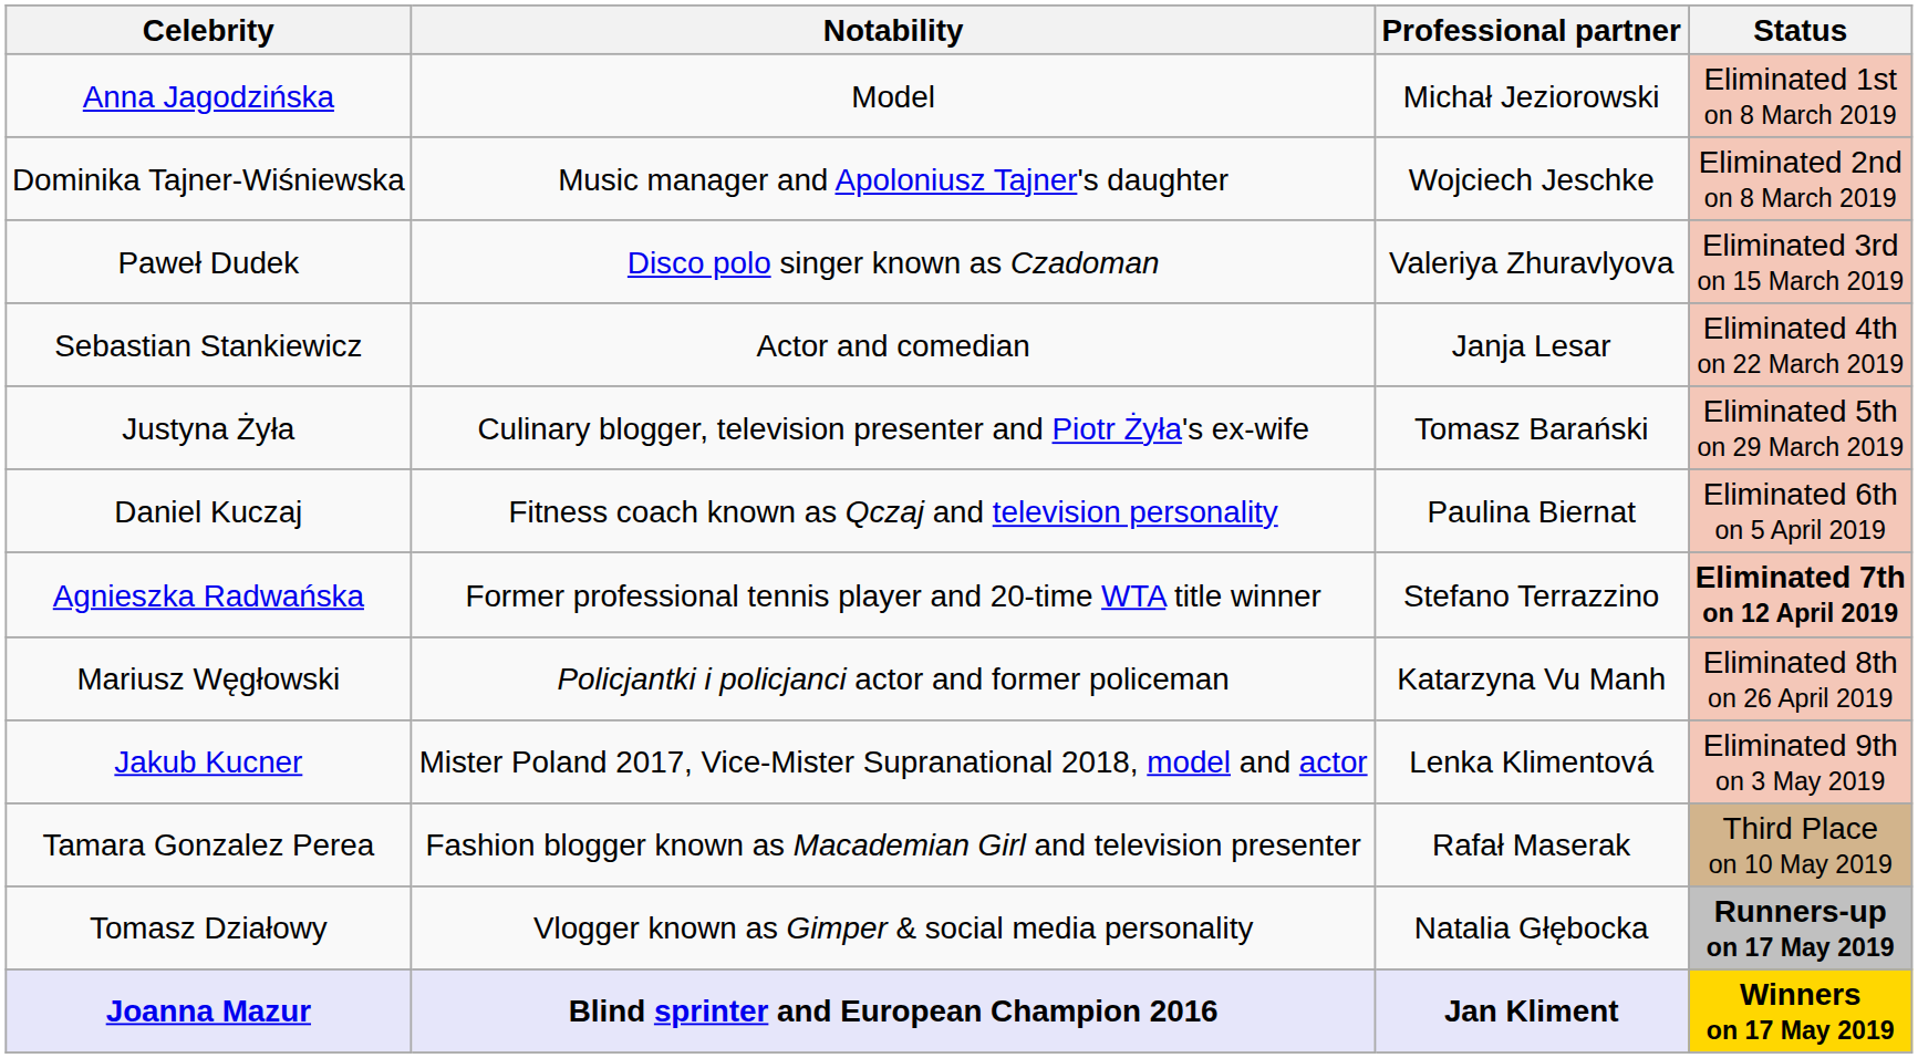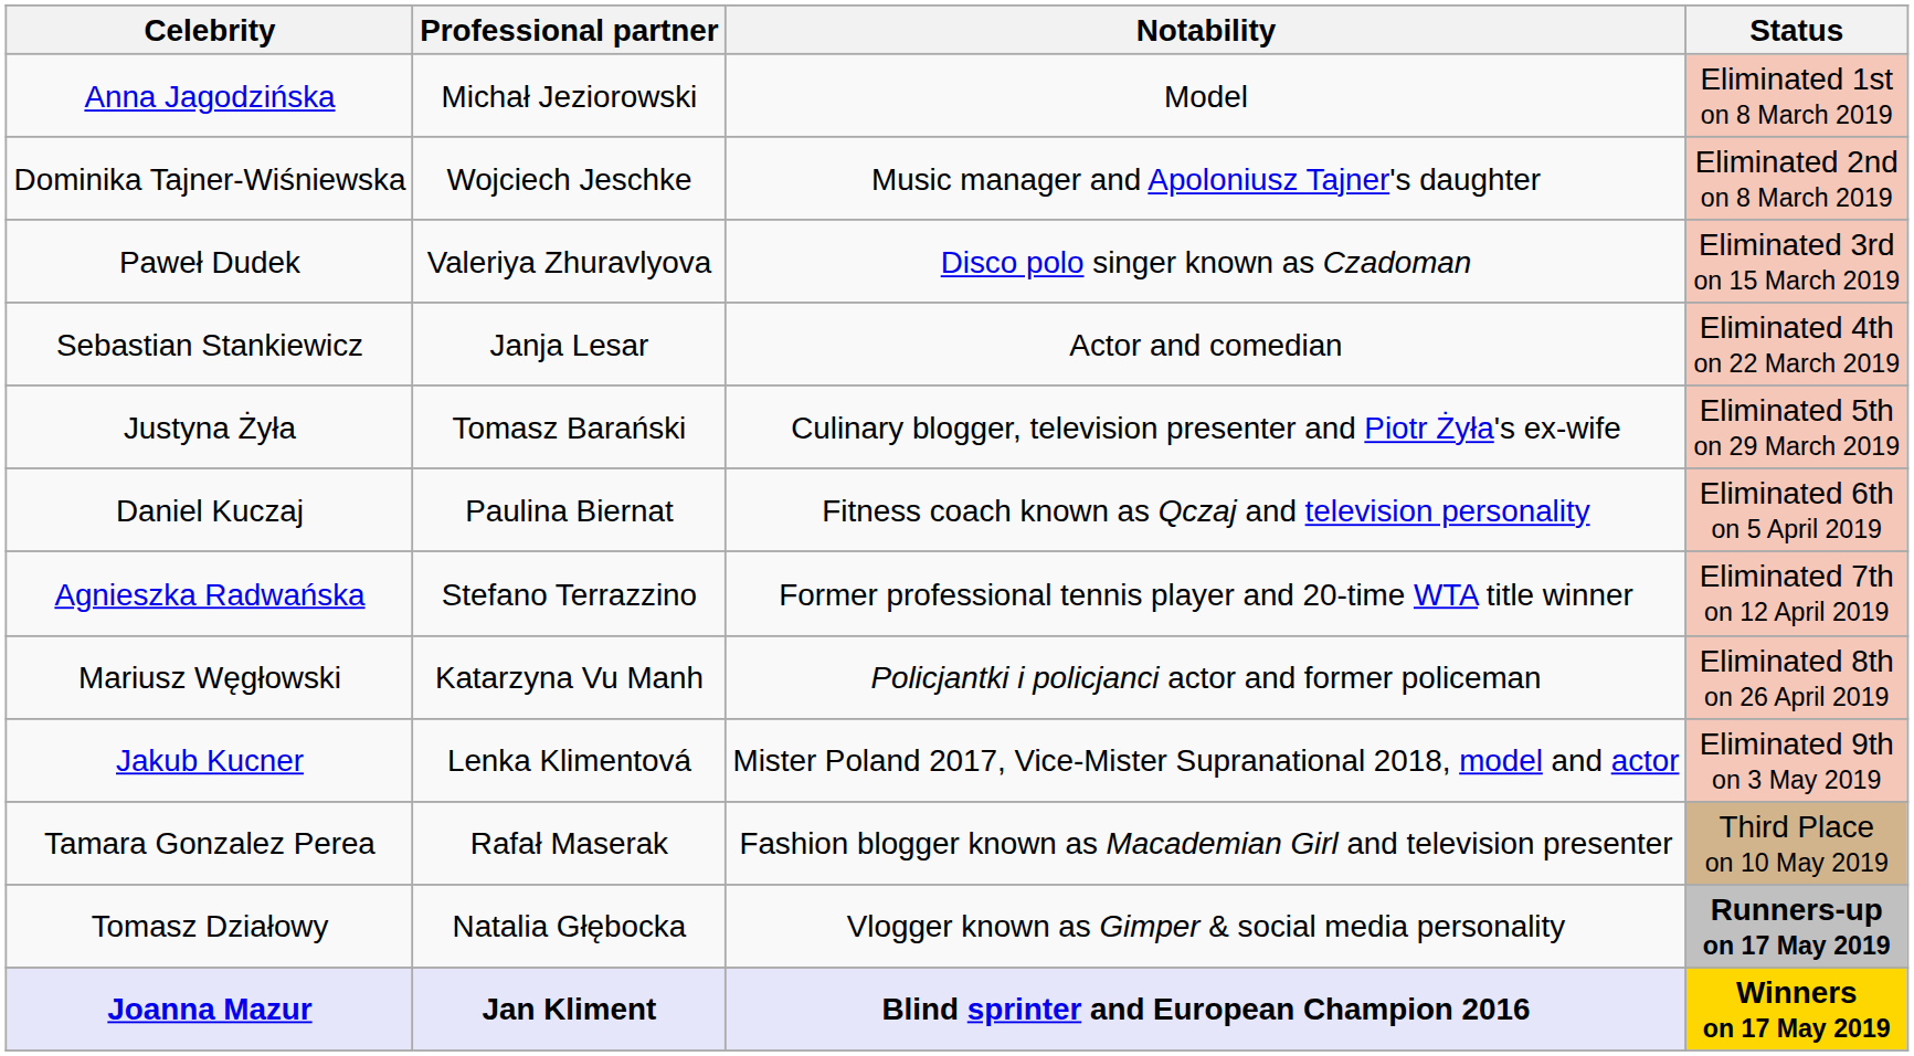columns swapped: Notability <-> Professional partner
Agnieszka Radwańska | Status: bold -> normal
